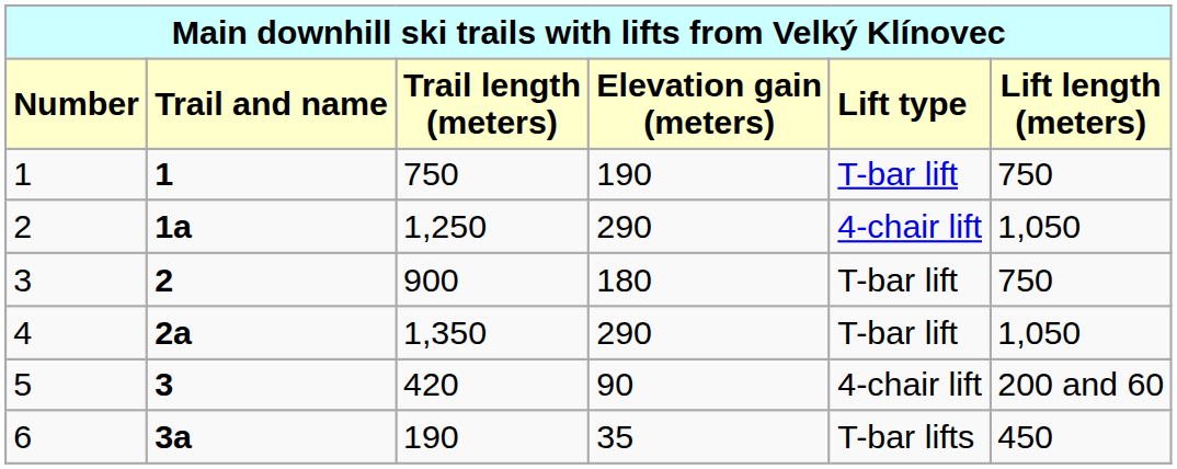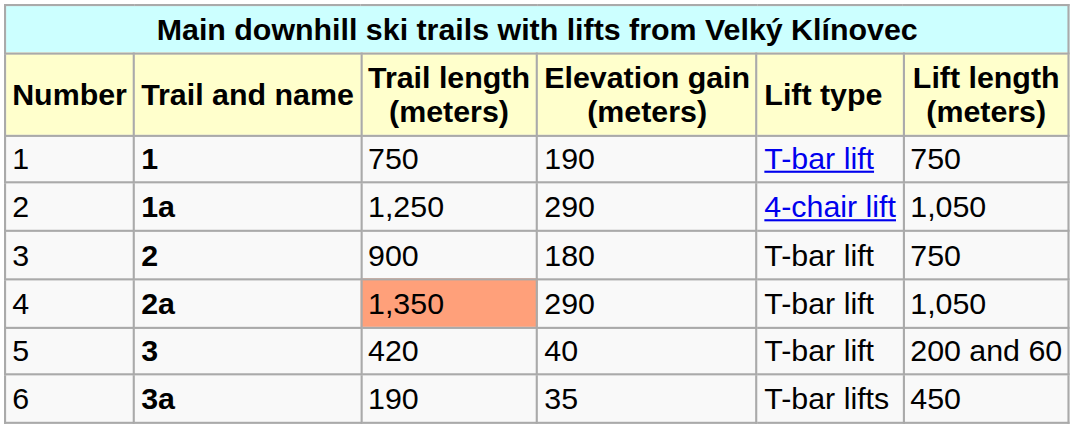4 | column 3: no background -> lightsalmon background
5 | column 4: 90 -> 40
5 | column 5: 4-chair lift -> T-bar lift
